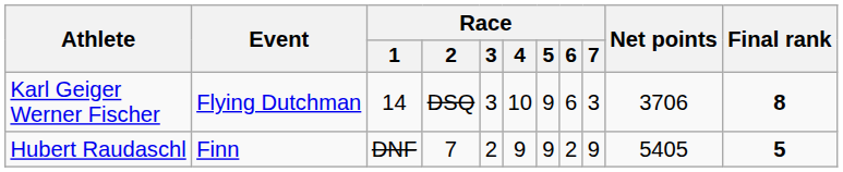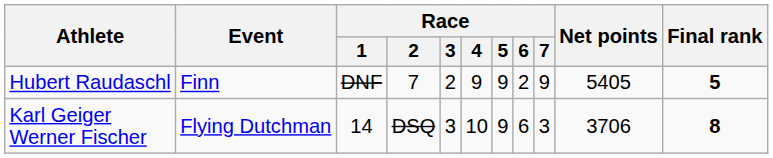rows swapped: Hubert Raudaschl <-> Karl Geiger Werner Fischer
